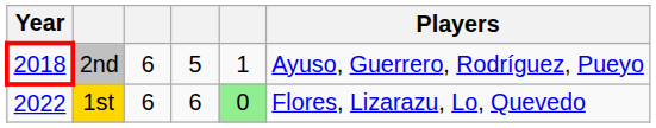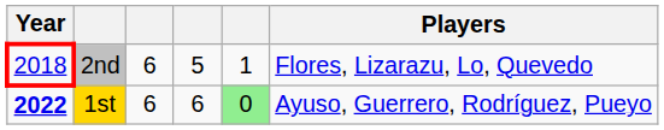2nd | Players: Ayuso, Guerrero, Rodríguez, Pueyo -> Flores, Lizarazu, Lo, Quevedo
1st | Year: normal -> bold
1st | Players: Flores, Lizarazu, Lo, Quevedo -> Ayuso, Guerrero, Rodríguez, Pueyo
